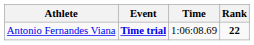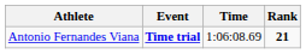Antonio Fernandes Viana | Rank: 22 -> 21
